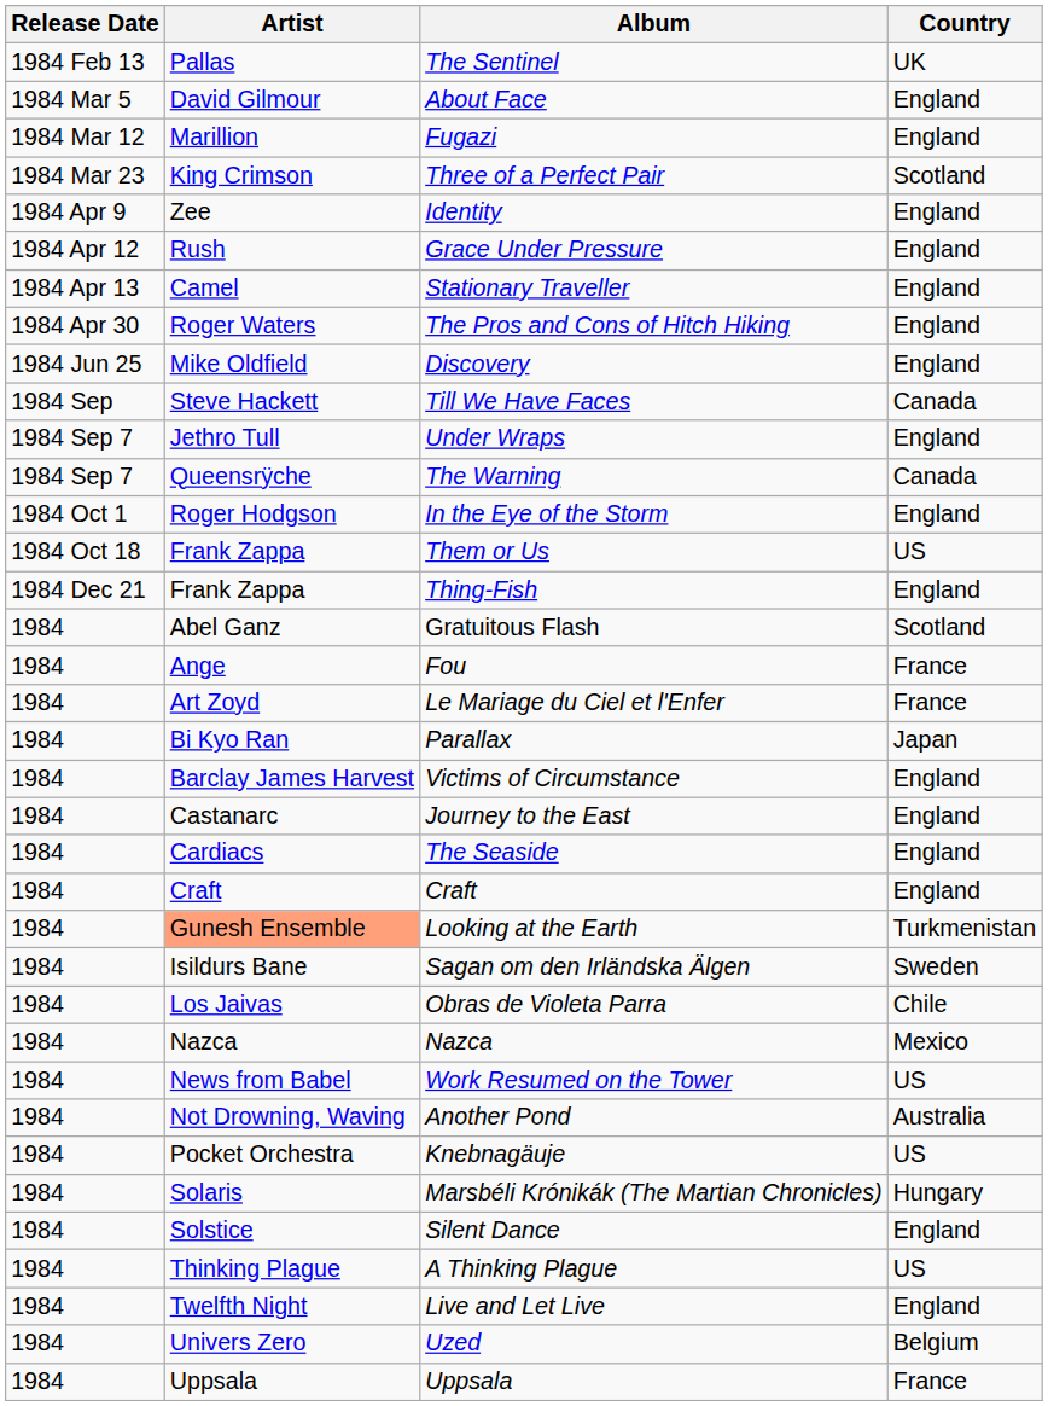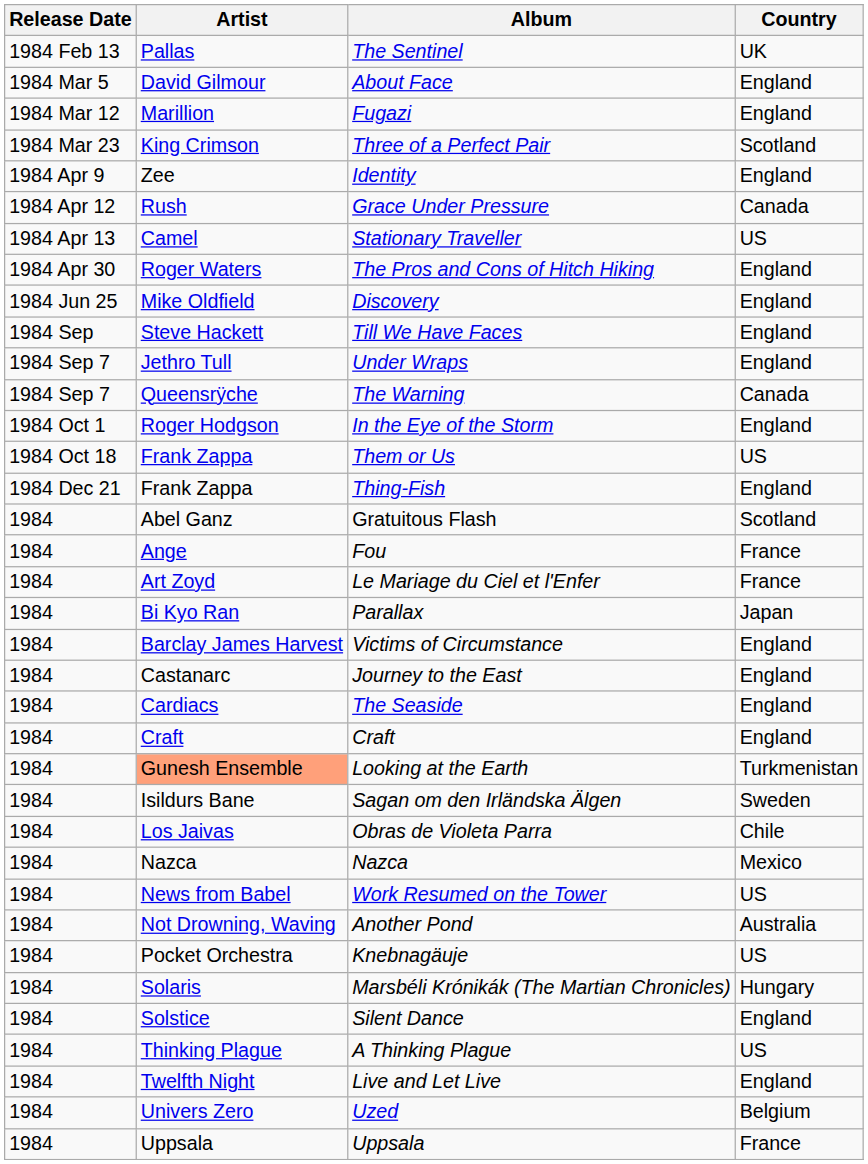Grace Under Pressure | Country: England -> Canada
Stationary Traveller | Country: England -> US
Till We Have Faces | Country: Canada -> England
